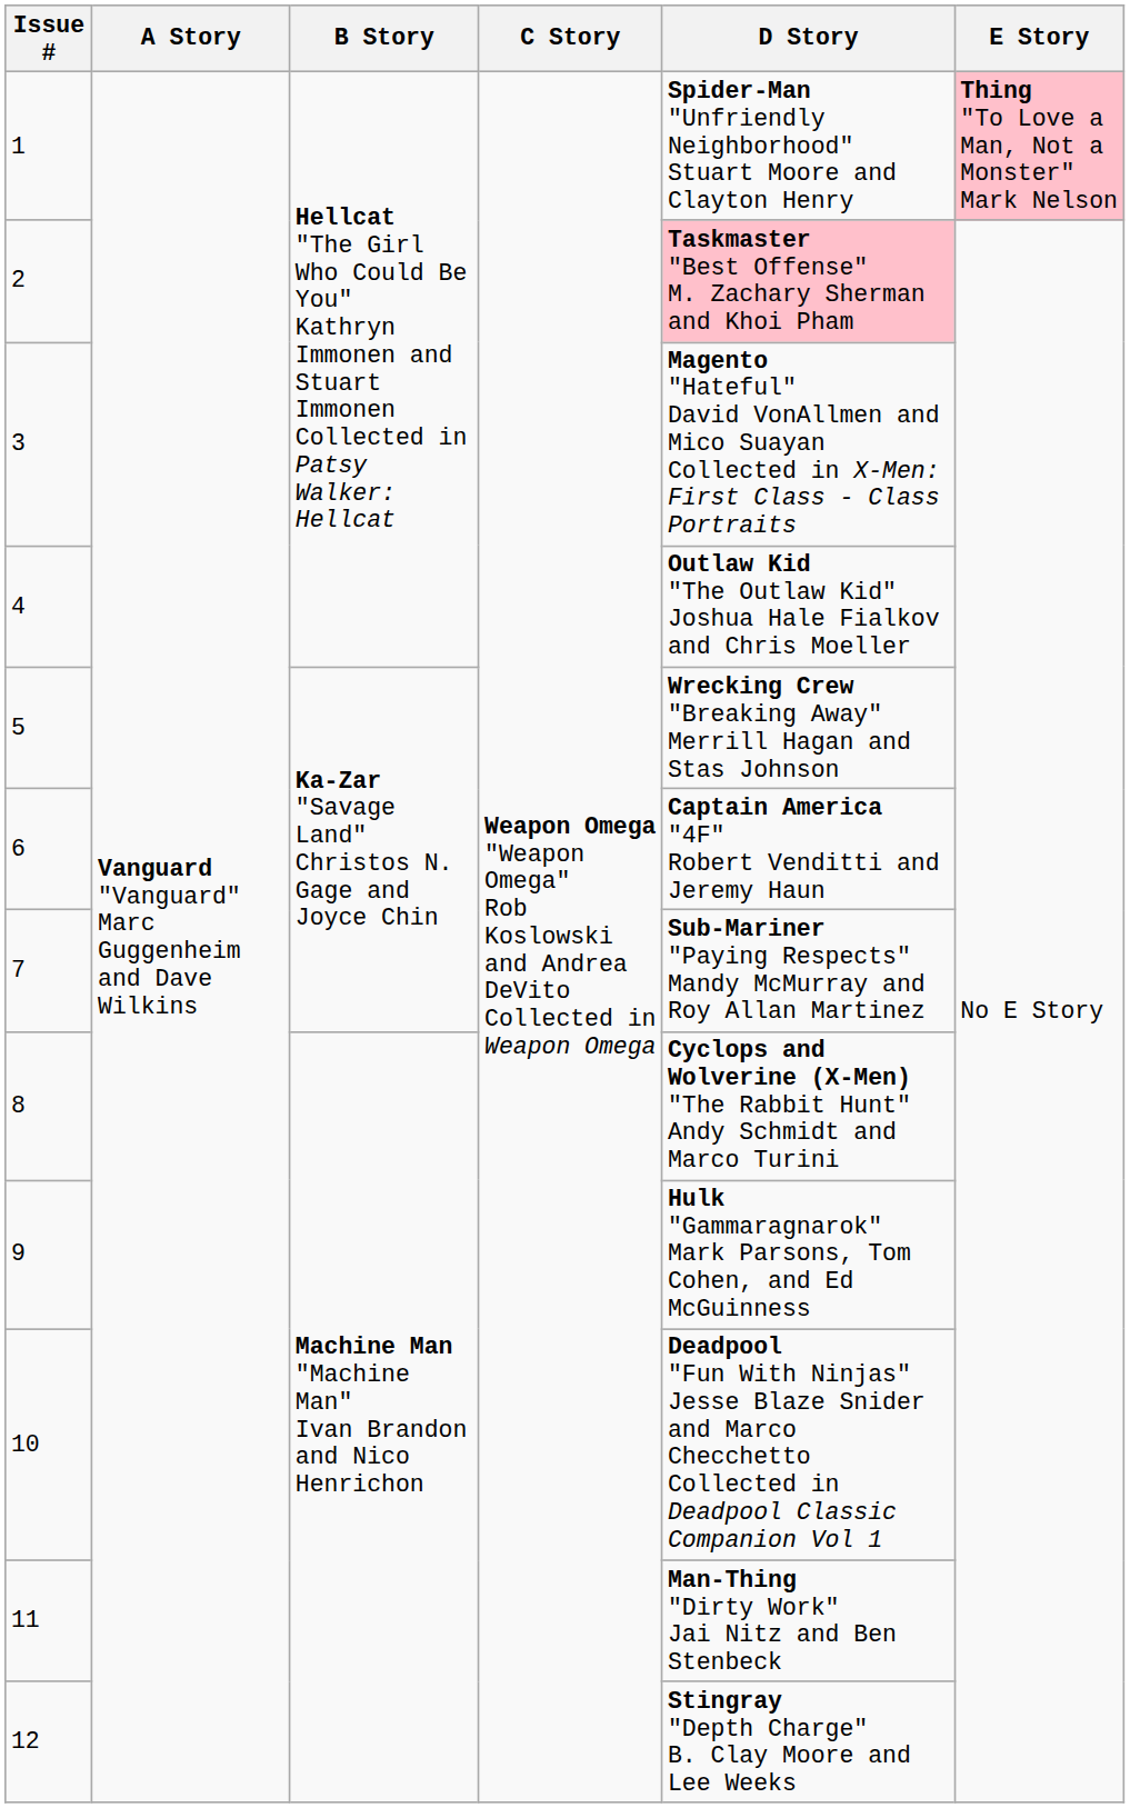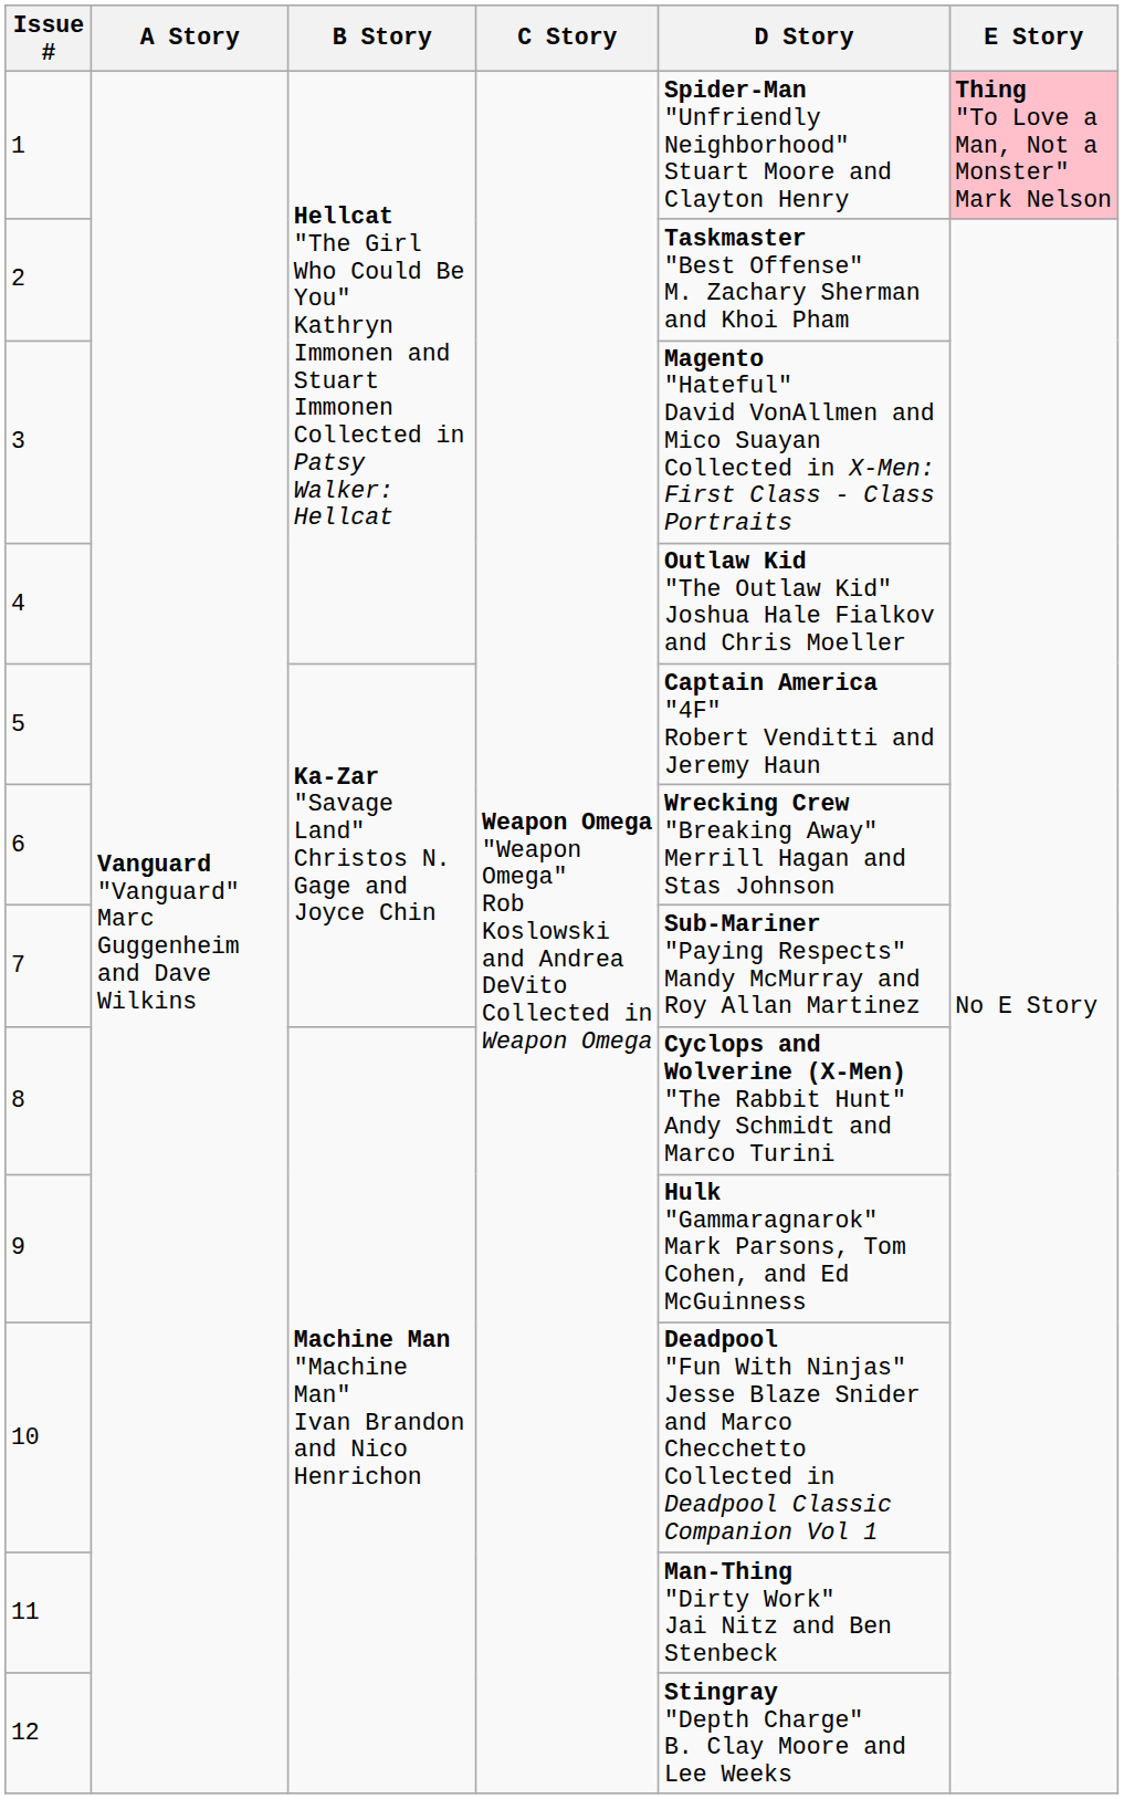2 | D Story: pink background -> no background
5 | D Story: Wrecking Crew "Breaking Away" Merrill Hagan and Stas Johnson -> Captain America "4F" Robert Venditti and Jeremy Haun
6 | D Story: Captain America "4F" Robert Venditti and Jeremy Haun -> Wrecking Crew "Breaking Away" Merrill Hagan and Stas Johnson
